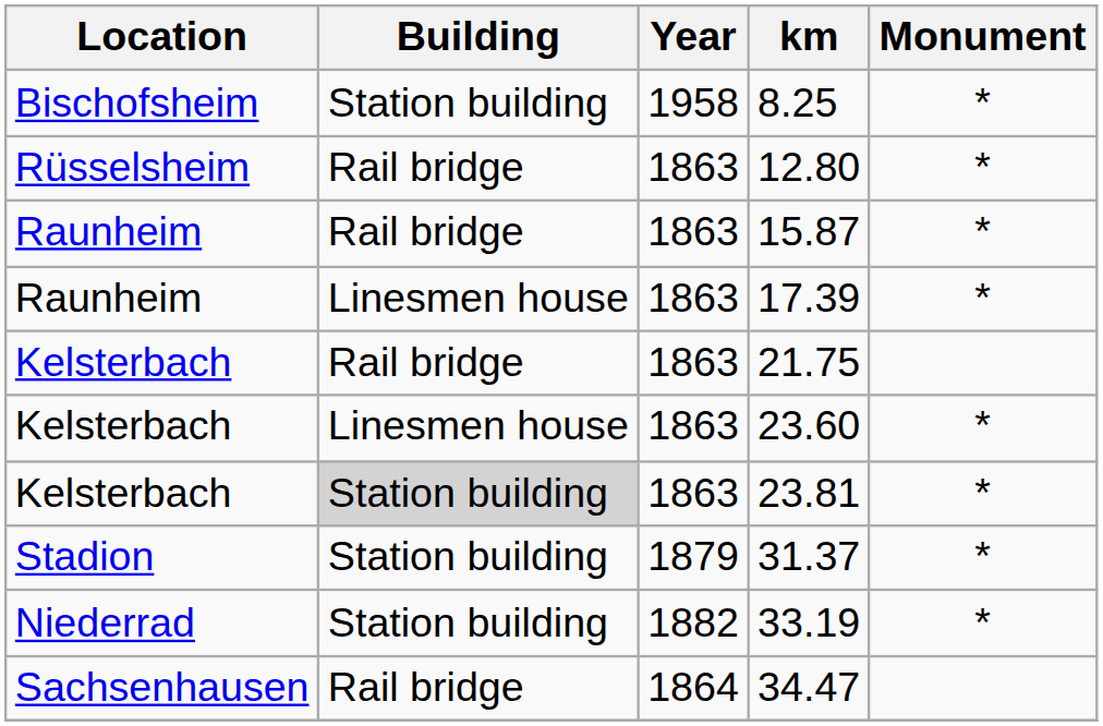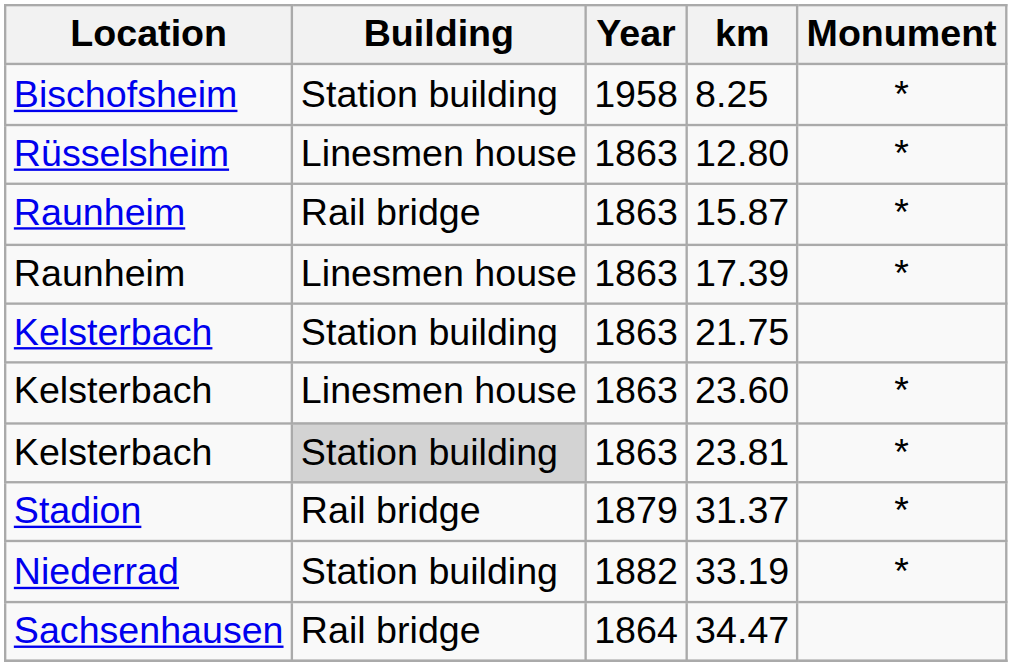12.80 | Building: Rail bridge -> Linesmen house
21.75 | Building: Rail bridge -> Station building
31.37 | Building: Station building -> Rail bridge
